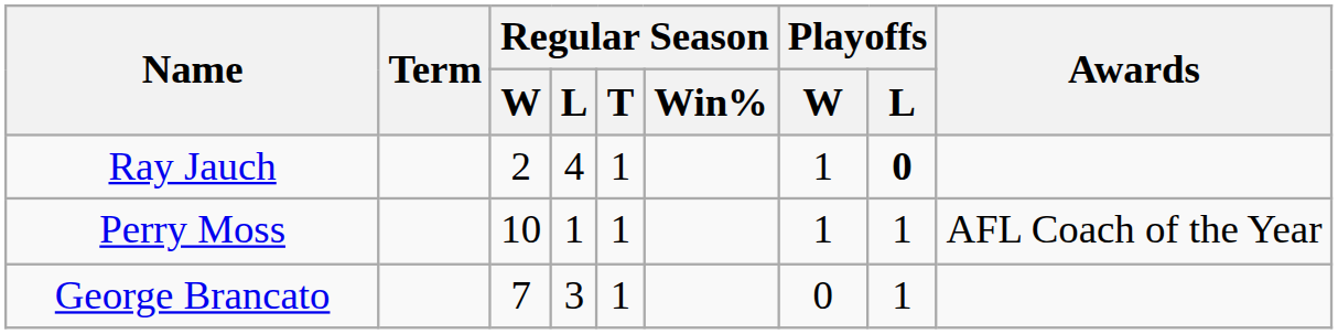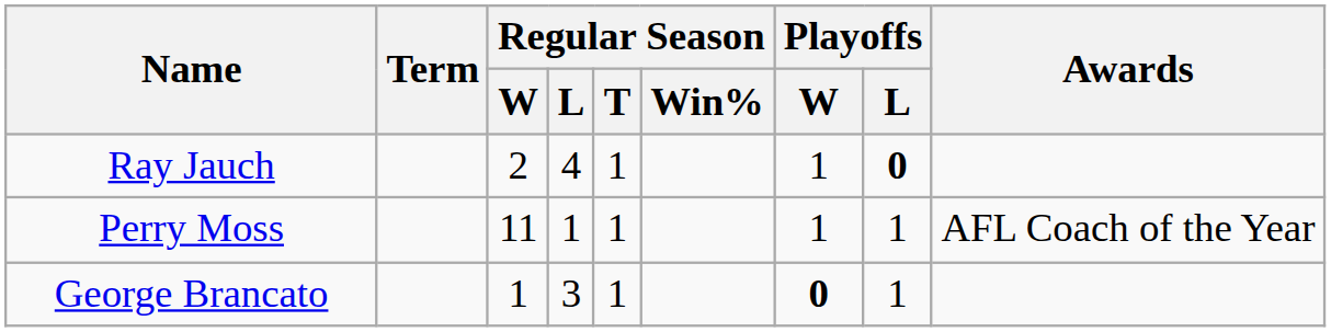Perry Moss | Regular Season / W: 10 -> 11
George Brancato | Regular Season / W: 7 -> 1
George Brancato | Playoffs / W: normal -> bold
